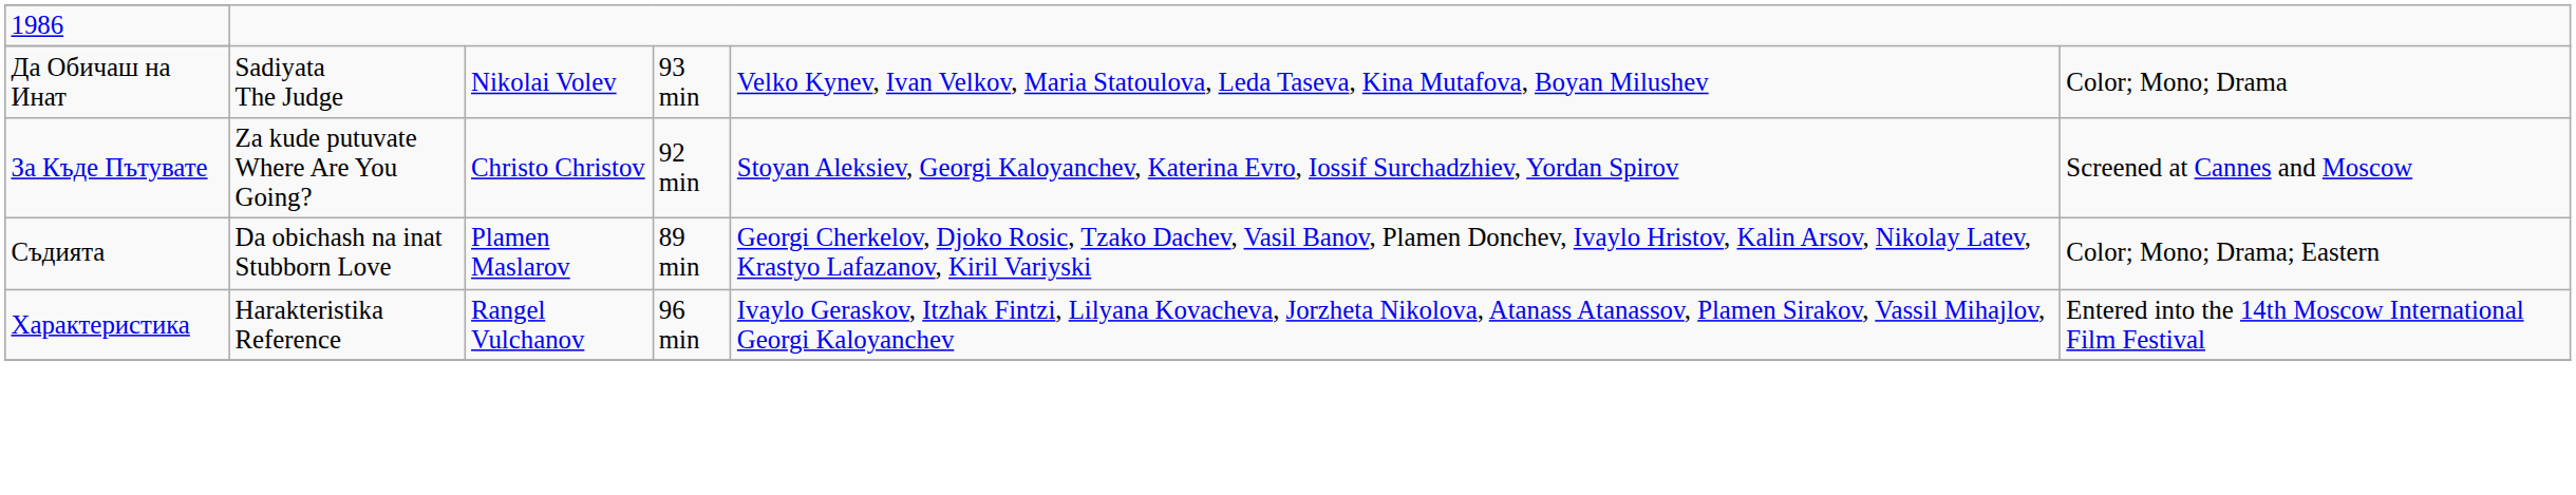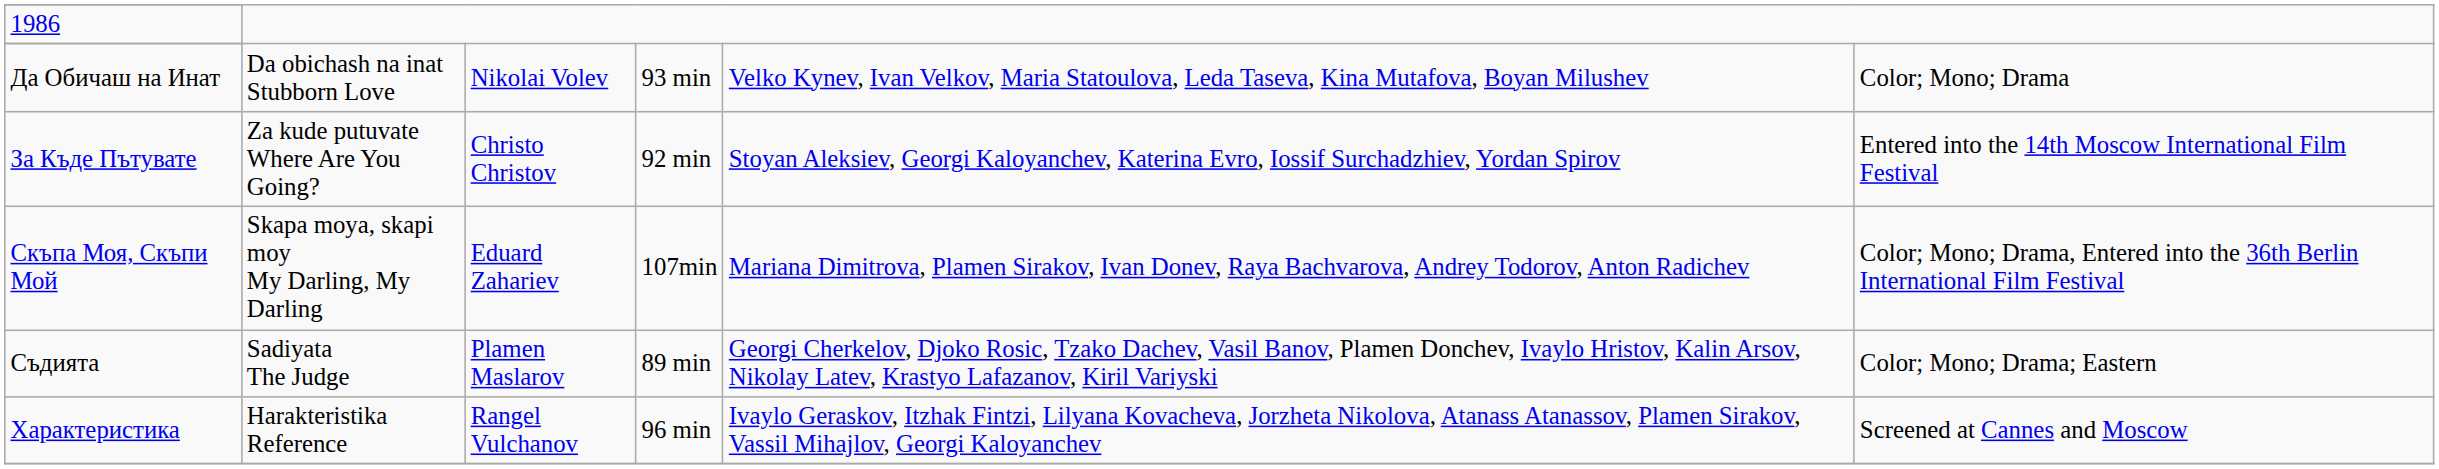Да Обичаш на Инат | column 2: Sadiyata The Judge -> Da obichash na inat Stubborn Love
За Къде Пътувате | column 6: Screened at Cannes and Moscow -> Entered into the 14th Moscow International Film Festival
+ row: Скъпа Моя, Скъпи Мой | Skapa moya, skapi moy My Darling, My Darling | Eduard Zahariev | 107min | Mariana Dimitrova, Plamen Sirakov, Ivan Donev, Raya Bachvarova, Andrey Todorov, Anton Radichev | Color; Mono; Drama, Entered into the 36th Berlin International Film Festival
Съдията | column 2: Da obichash na inat Stubborn Love -> Sadiyata The Judge
Характеристика | column 6: Entered into the 14th Moscow International Film Festival -> Screened at Cannes and Moscow
